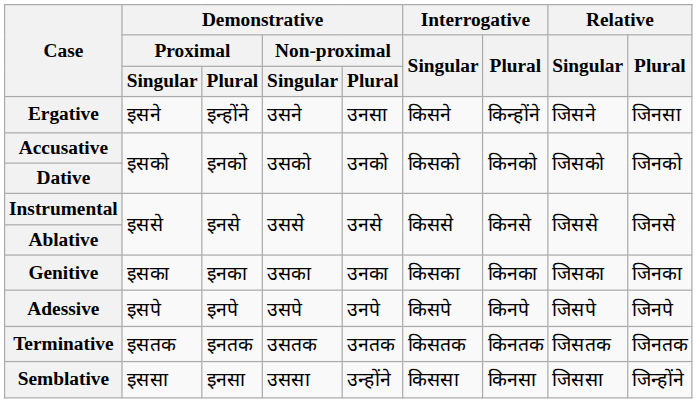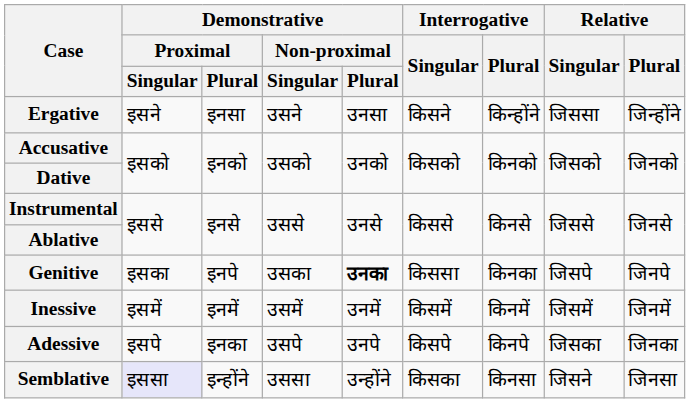Ergative | Demonstrative / Proximal / Plural: इन्होंने -> इनसा
Ergative | Relative / Singular: जिसने -> जिससा
Ergative | Relative / Plural: जिनसा -> जिन्होंने
Genitive | Demonstrative / Proximal / Plural: इनका -> इनपे
Genitive | Demonstrative / Non-proximal / Plural: normal -> bold
Genitive | Interrogative / Singular: किसका -> किससा
Genitive | Relative / Singular: जिसका -> जिसपे
Genitive | Relative / Plural: जिनका -> जिनपे
+ row: Inessive | इसमें | इनमें | उसमें | उनमें | किसमें | किनमें | जिसमें | जिनमें
Adessive | Demonstrative / Proximal / Plural: इनपे -> इनका
Adessive | Relative / Singular: जिसपे -> जिसका
Adessive | Relative / Plural: जिनपे -> जिनका
- row: Terminative | इसतक | इनतक | उसतक | उनतक | किसतक | किनतक | जिसतक | जिनतक
Semblative | Demonstrative / Proximal / Singular: no background -> lavender background
Semblative | Demonstrative / Proximal / Plural: इनसा -> इन्होंने
Semblative | Interrogative / Singular: किससा -> किसका
Semblative | Relative / Singular: जिससा -> जिसने
Semblative | Relative / Plural: जिन्होंने -> जिनसा
